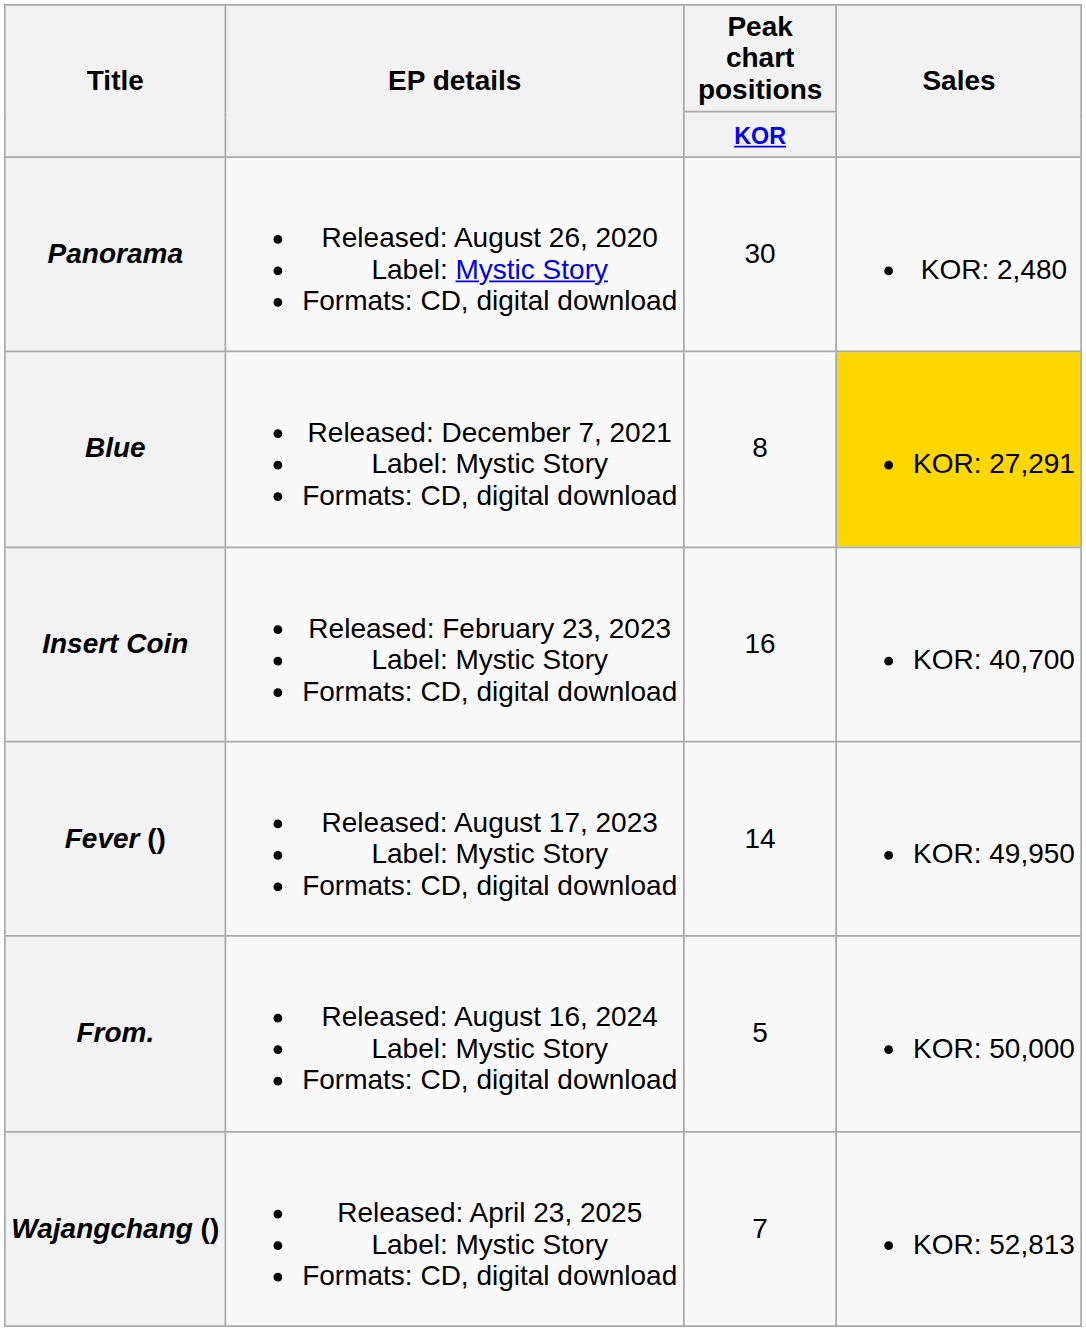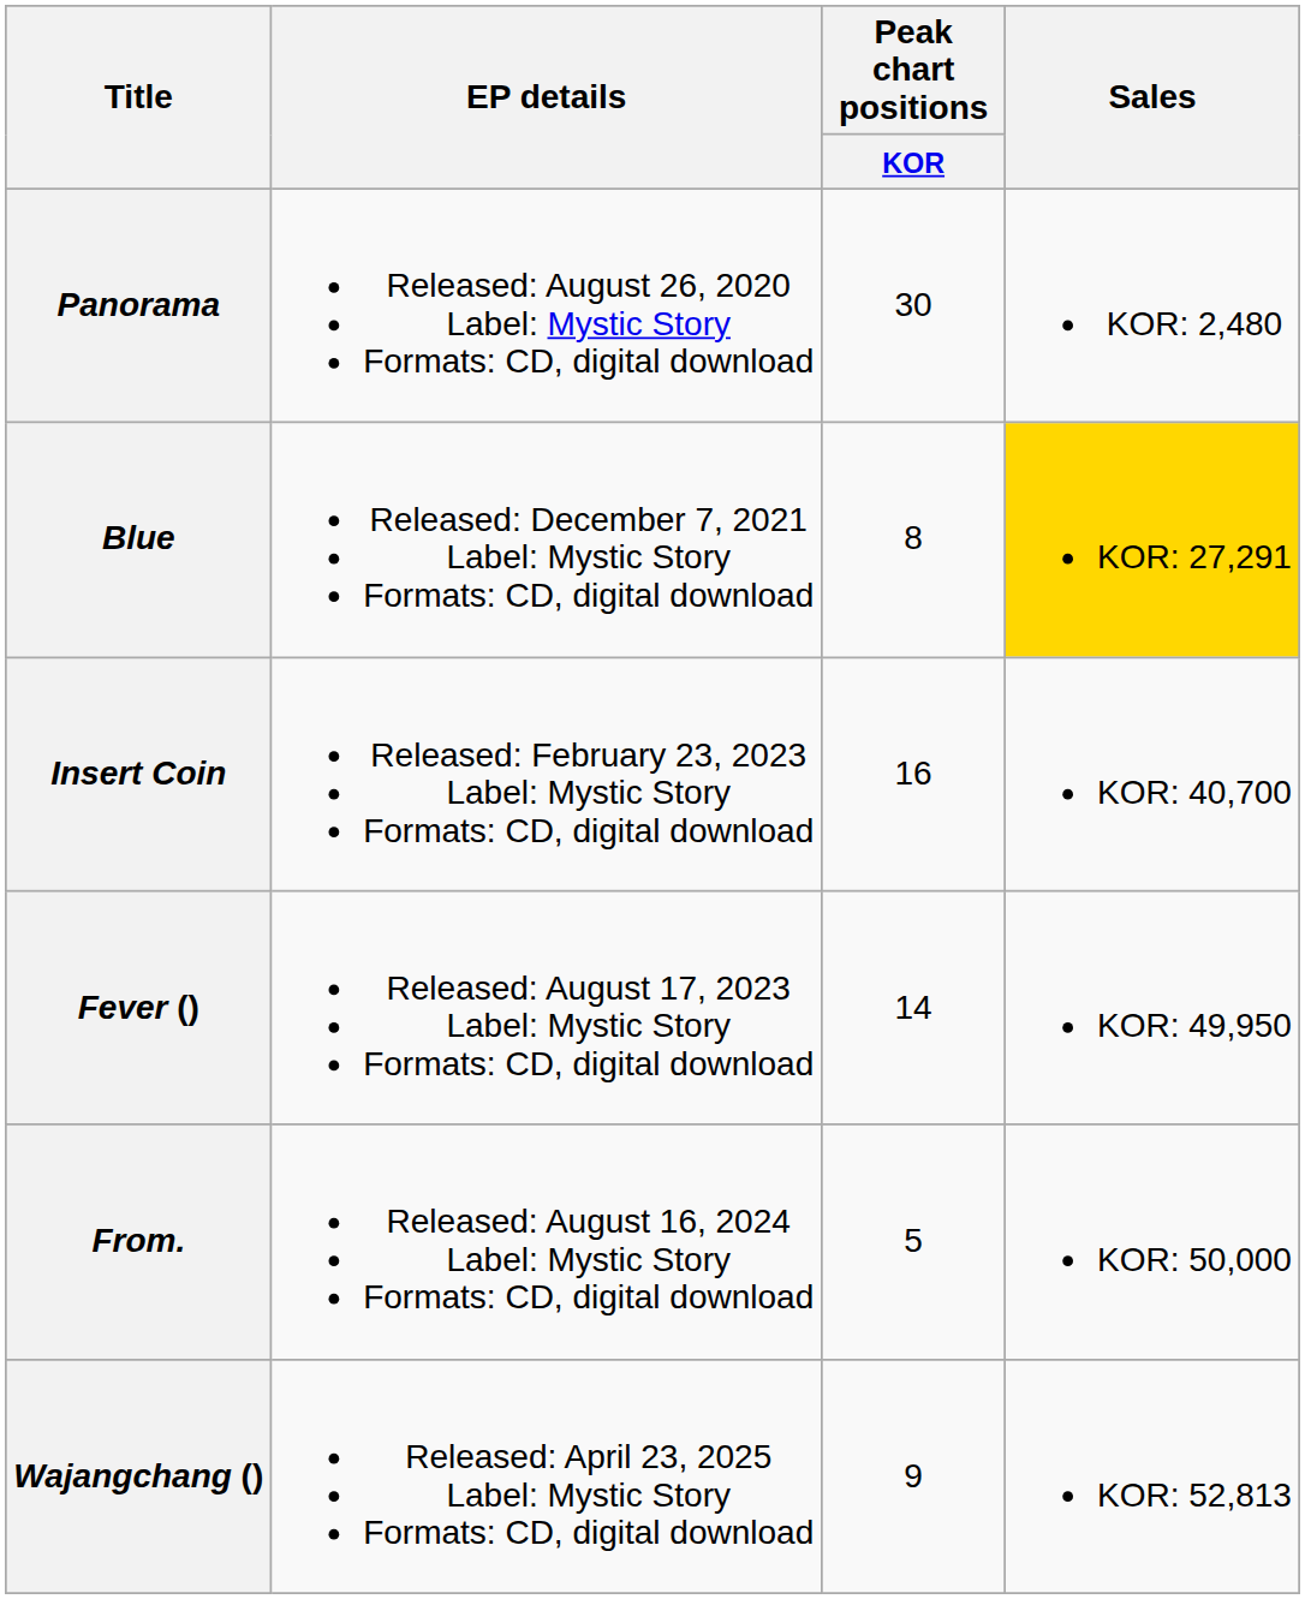Wajangchang () | Peak chart positions / KOR: 7 -> 9
